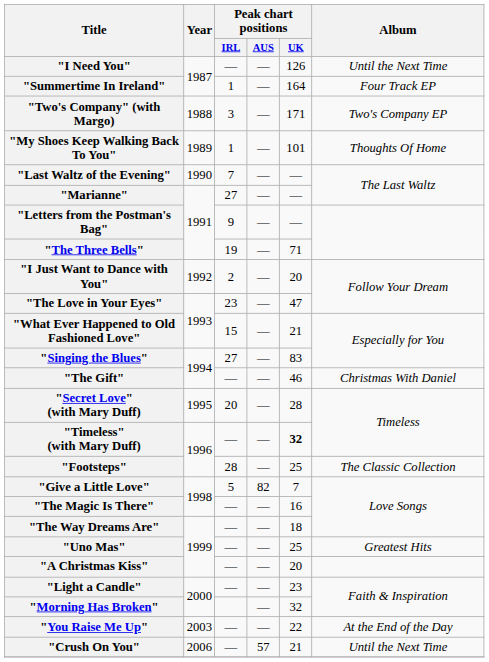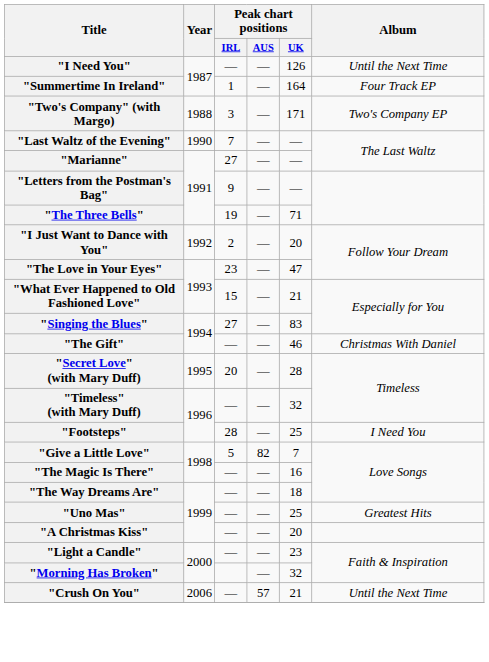- row: "My Shoes Keep Walking Back To You" | 1989 | 1 | — | 101 | Thoughts Of Home
"Timeless" (with Mary Duff) | Peak chart positions / UK: bold -> normal
"Footsteps" | Album: The Classic Collection -> I Need You
- row: "You Raise Me Up" | 2003 | — | — | 22 | At the End of the Day
